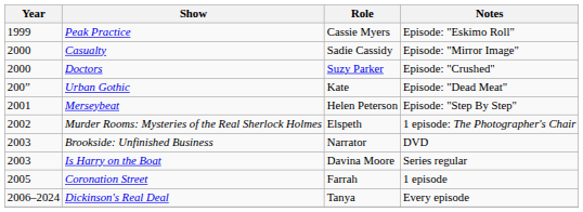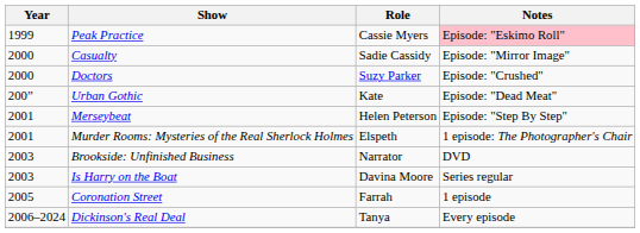Peak Practice | Notes: no background -> pink background
Murder Rooms: Mysteries of the Real Sherlock Holmes | Year: 2002 -> 2001
